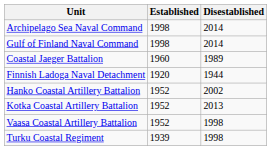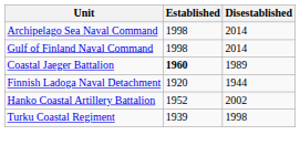Coastal Jaeger Battalion | Established: normal -> bold
- row: Kotka Coastal Artillery Battalion | 1952 | 2013
- row: Vaasa Coastal Artillery Battalion | 1952 | 1998
